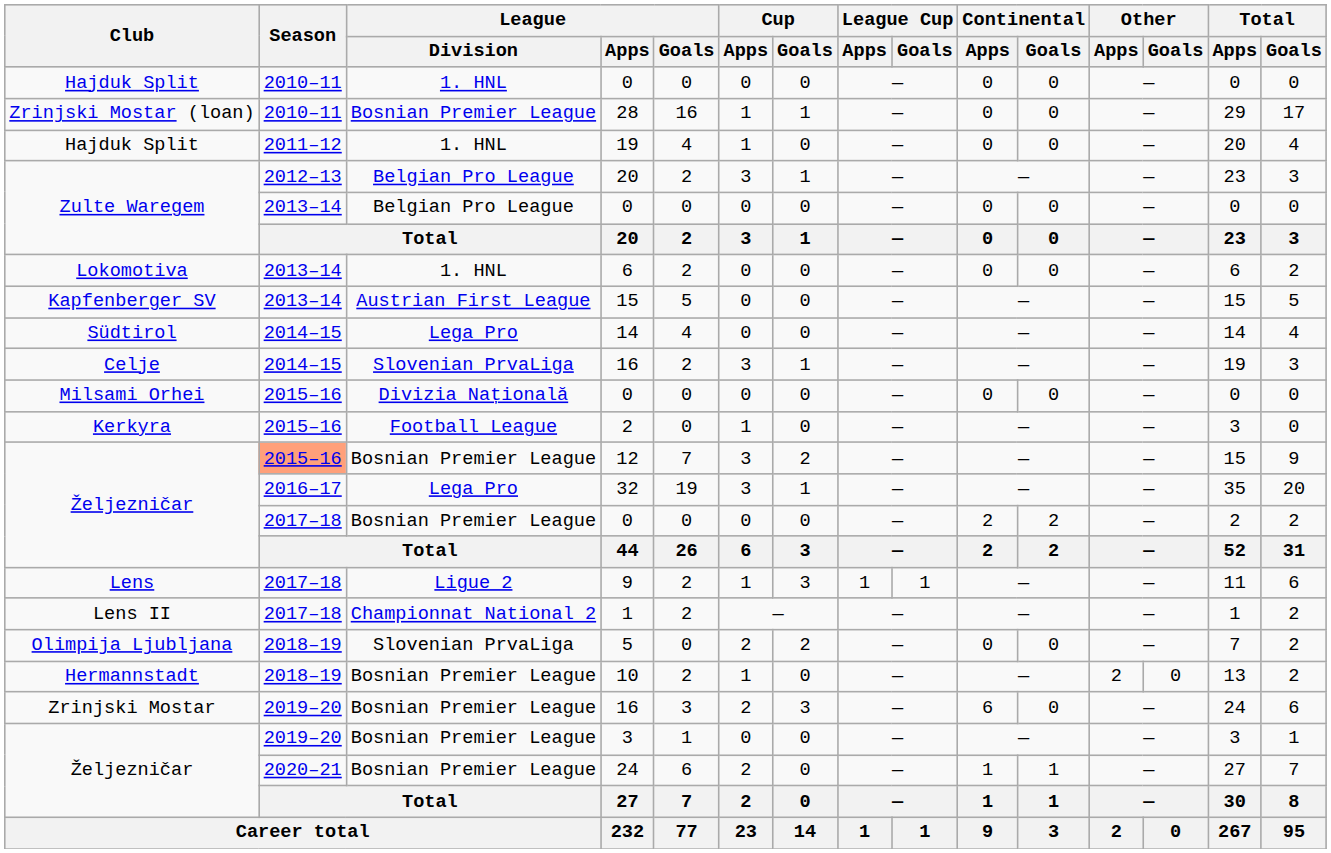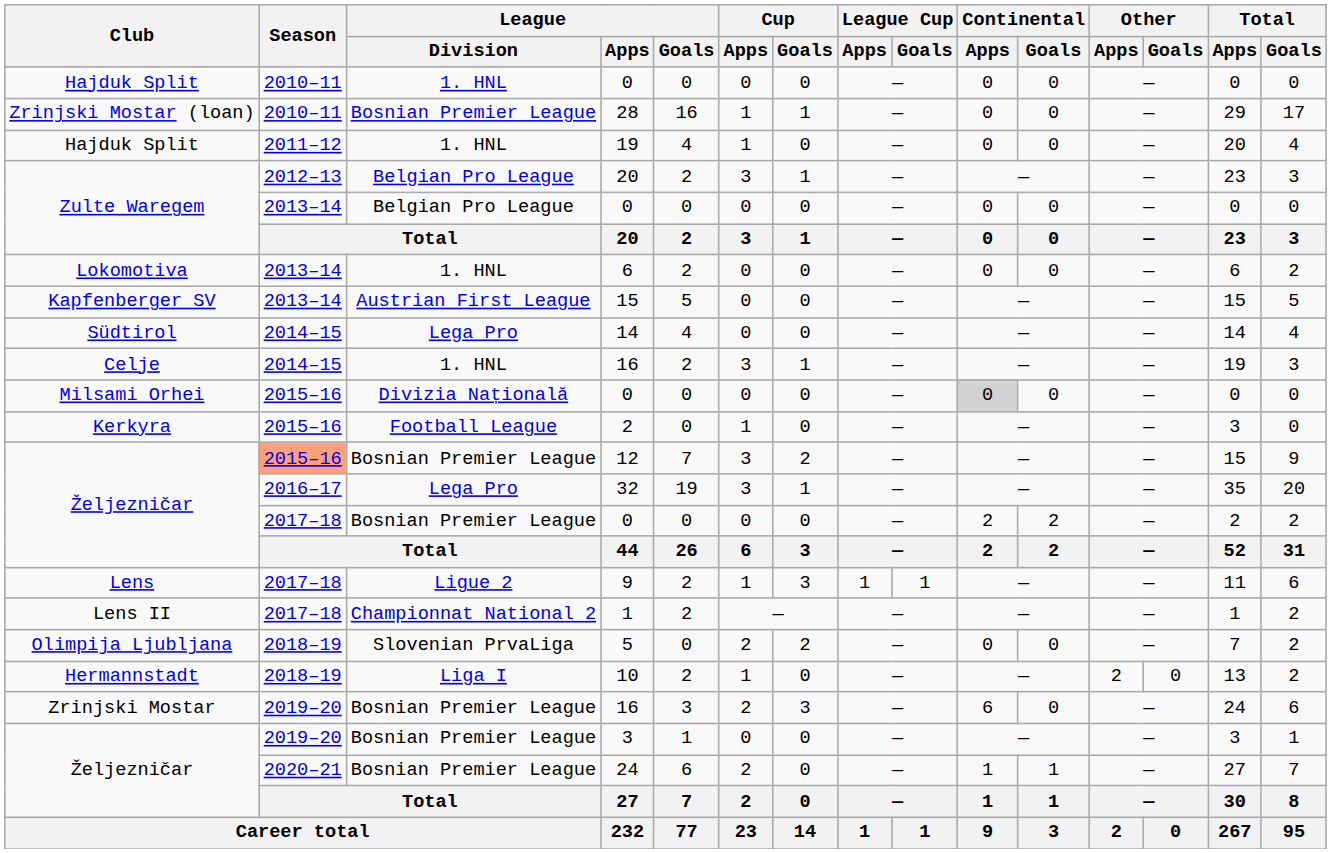Celje / 16 | League / Division: Slovenian PrvaLiga -> 1. HNL
Milsami Orhei / 0 | Continental / Apps: no background -> lightgrey background
10 | League / Division: Bosnian Premier League -> Liga I
